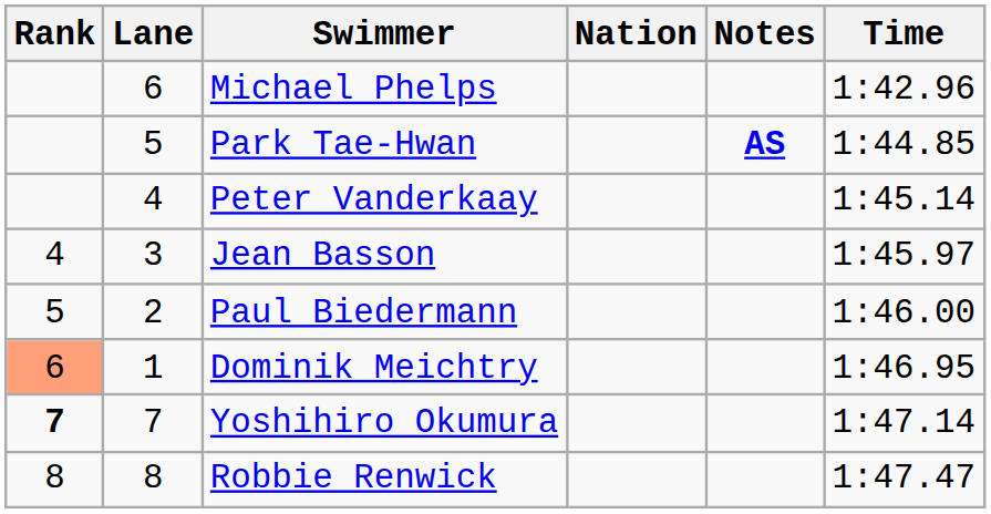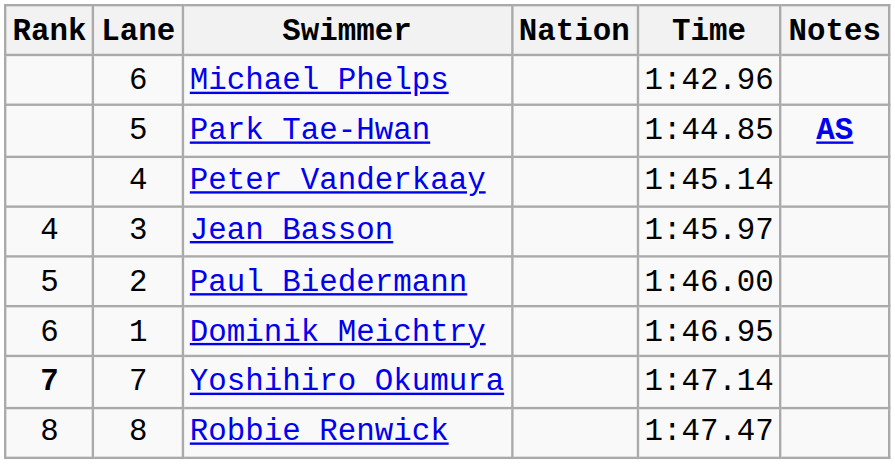columns swapped: Time <-> Notes
Dominik Meichtry | Rank: lightsalmon background -> no background
